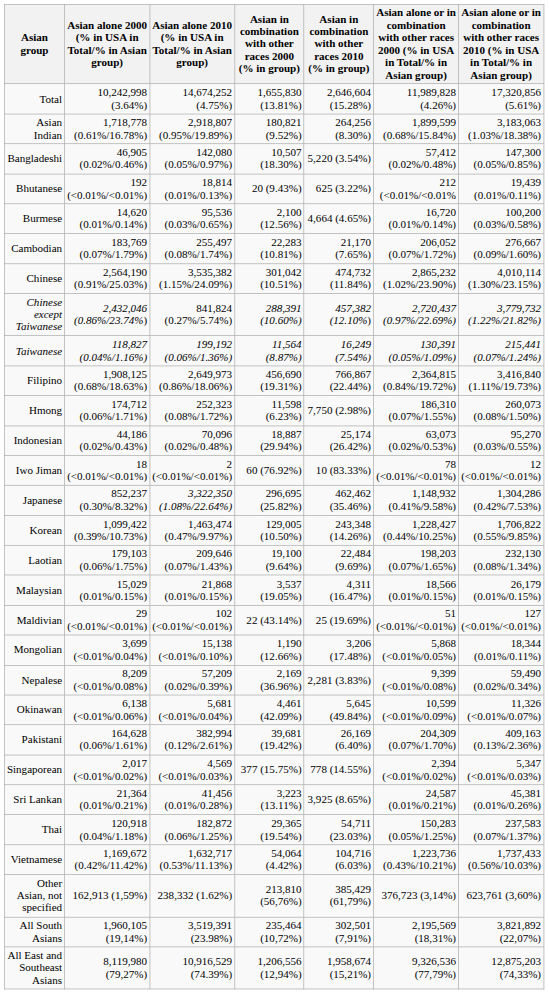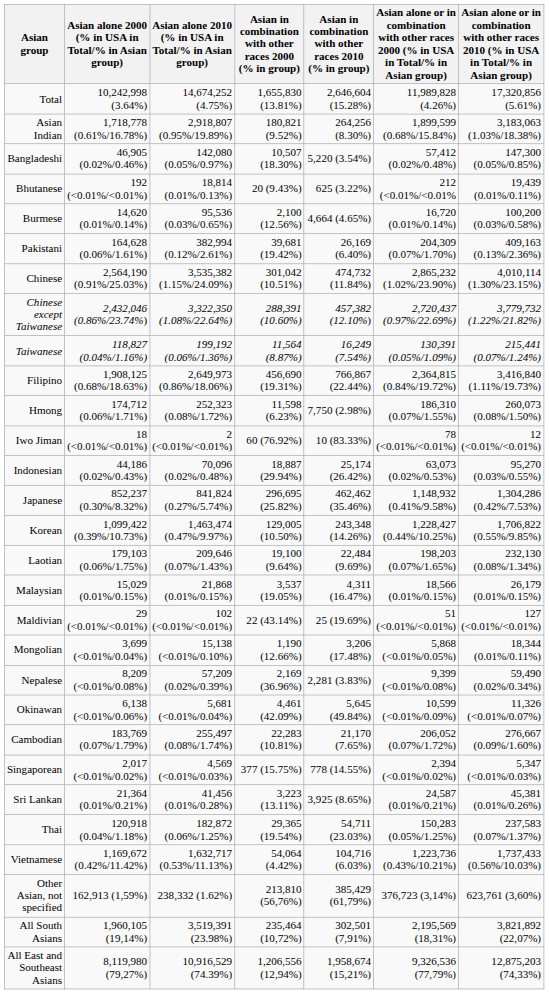rows swapped: Cambodian <-> Pakistani
Chinese except Taiwanese | Asian alone 2010 (% in USA in Total/% in Asian group): 841,824 (0.27%/5.74%) -> 3,322,350 (1.08%/22.64%)
rows swapped: Indonesian <-> Iwo Jiman
Japanese | Asian alone 2010 (% in USA in Total/% in Asian group): 3,322,350 (1.08%/22.64%) -> 841,824 (0.27%/5.74%)
